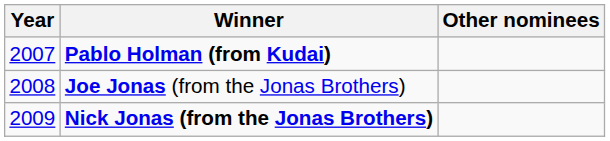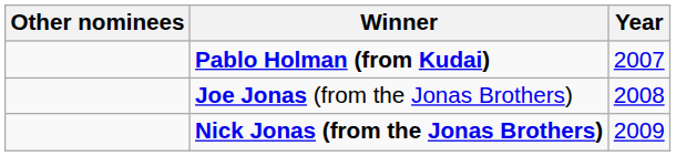columns swapped: Year <-> Other nominees
